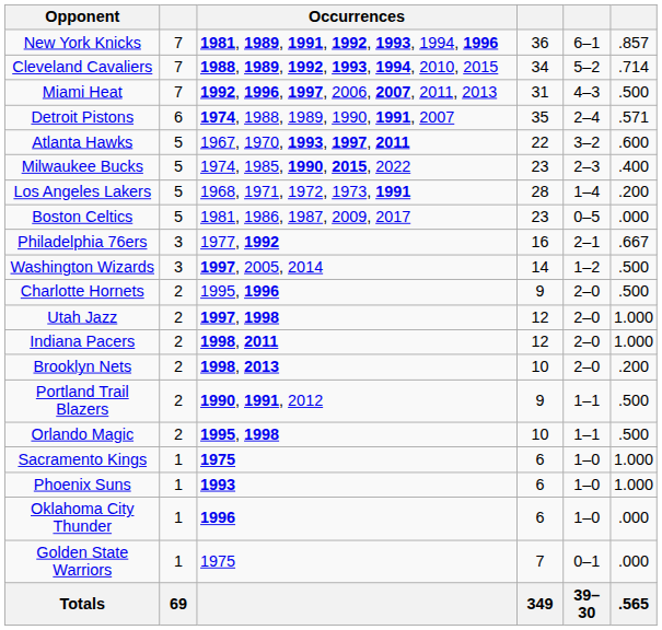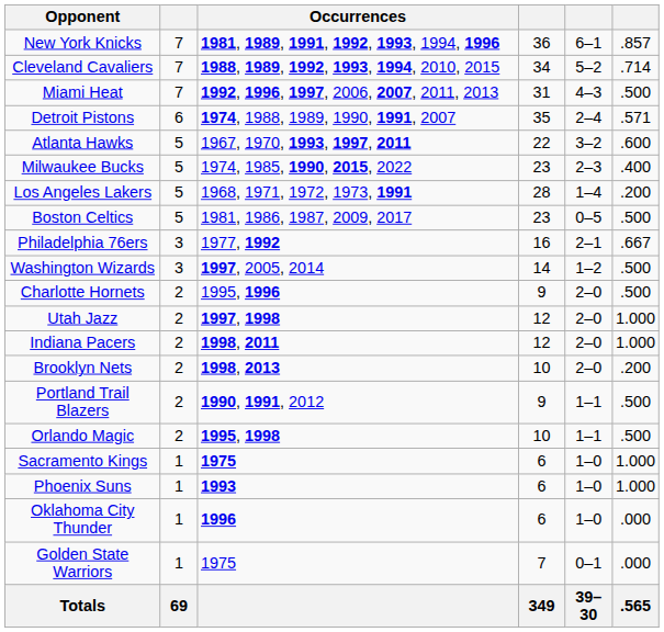Boston Celtics | column 6: .000 -> .500
